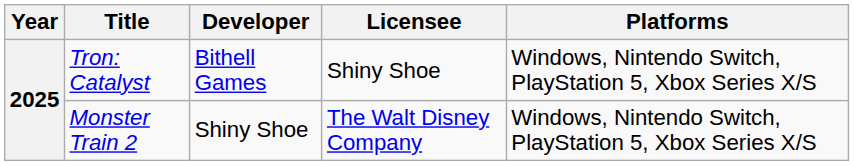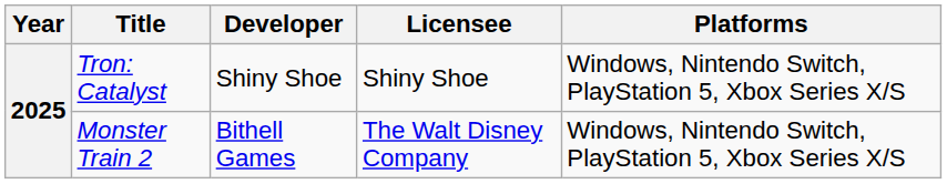Tron: Catalyst | Developer: Bithell Games -> Shiny Shoe
Monster Train 2 | Developer: Shiny Shoe -> Bithell Games
